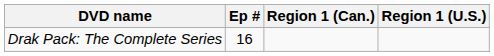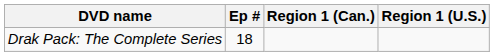Drak Pack: The Complete Series | Ep #: 16 -> 18
